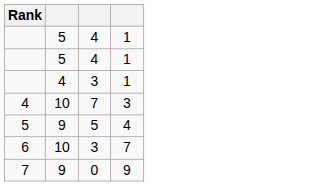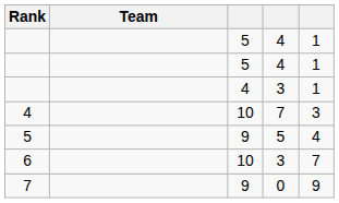+ column: Team
